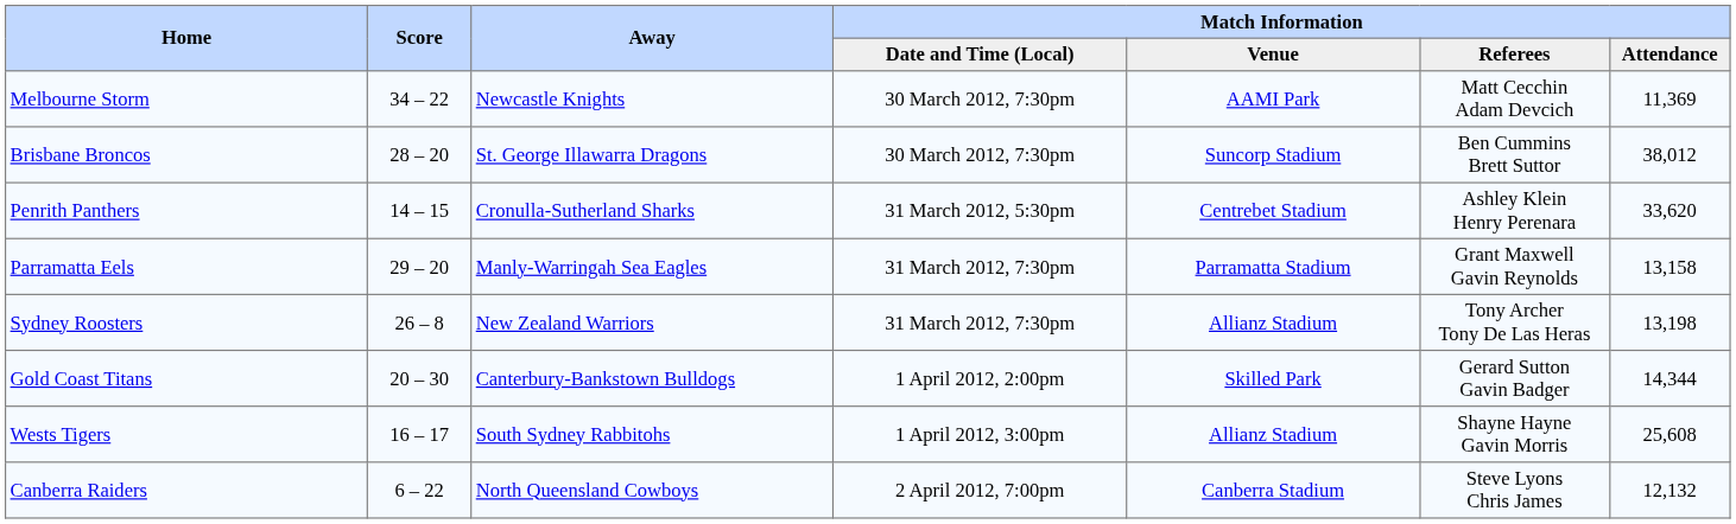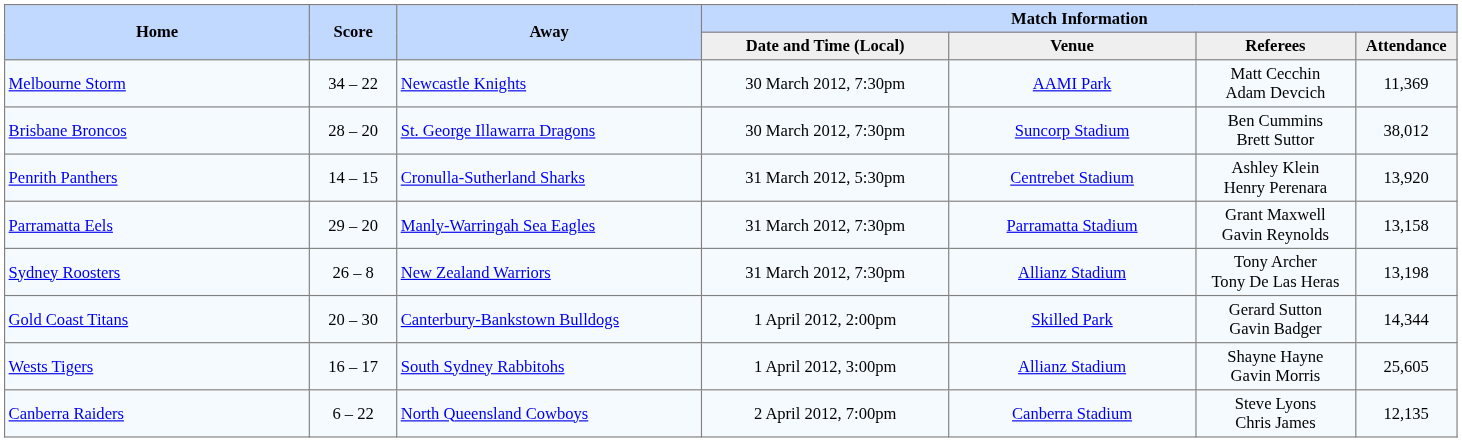Penrith Panthers | Match Information / Attendance: 33,620 -> 13,920
Wests Tigers | Match Information / Attendance: 25,608 -> 25,605
Canberra Raiders | Match Information / Attendance: 12,132 -> 12,135
